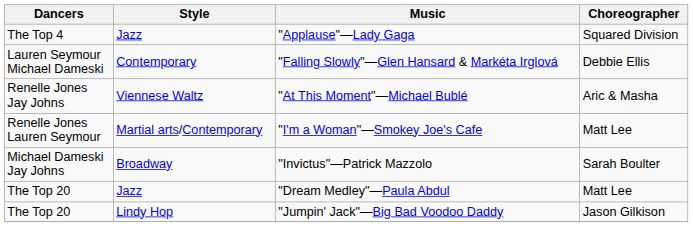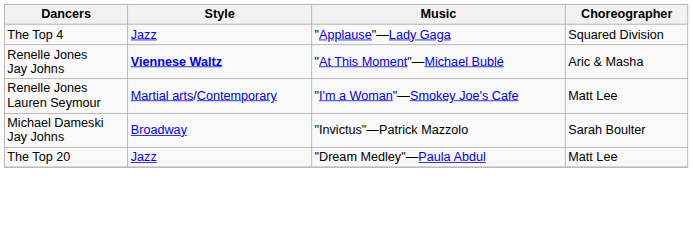- row: Lauren Seymour Michael Dameski | Contemporary | "Falling Slowly"—Glen Hansard & Markéta Irglová | Debbie Ellis
"At This Moment"—Michael Bublé | Style: normal -> bold
- row: The Top 20 | Lindy Hop | "Jumpin' Jack"—Big Bad Voodoo Daddy | Jason Gilkison
